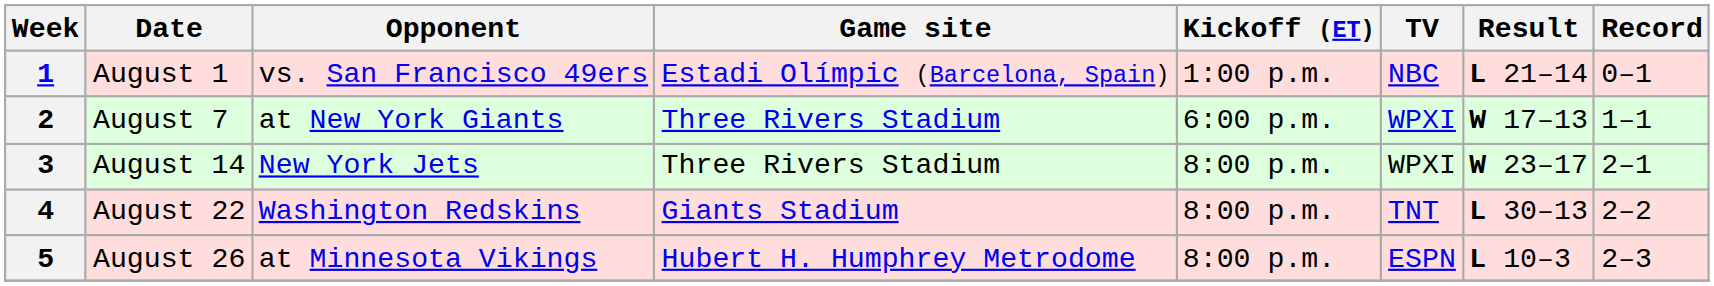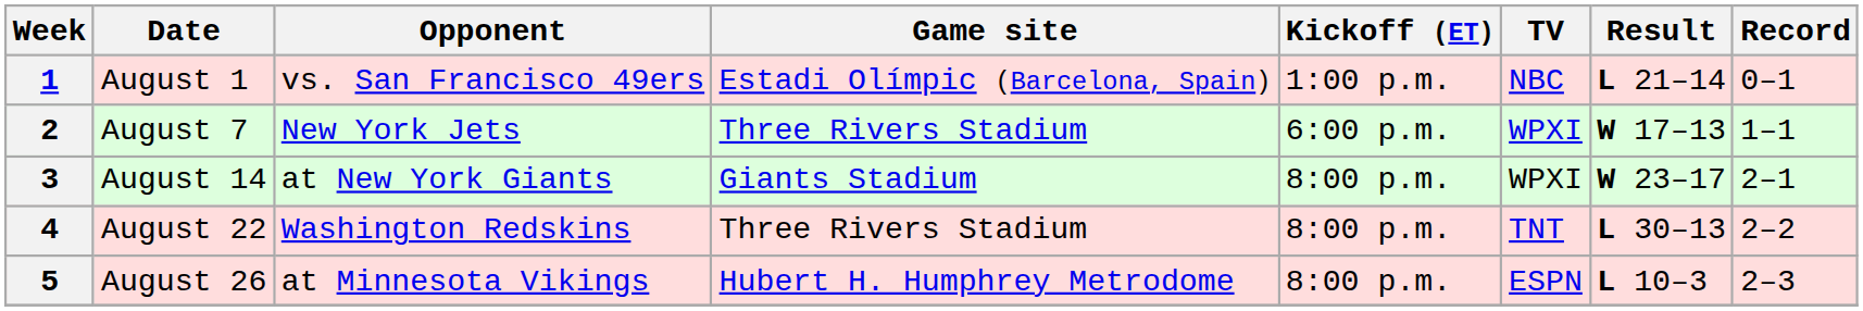2 | Opponent: at New York Giants -> New York Jets
3 | Opponent: New York Jets -> at New York Giants
3 | Game site: Three Rivers Stadium -> Giants Stadium
4 | Game site: Giants Stadium -> Three Rivers Stadium
